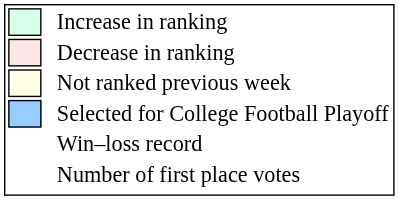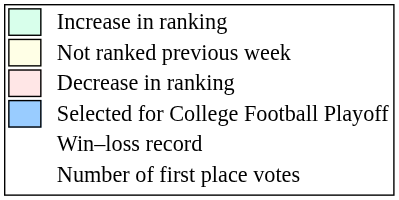rows swapped: Decrease in ranking <-> Not ranked previous week
